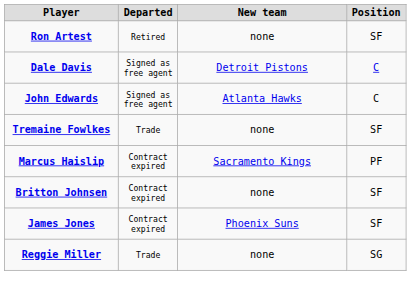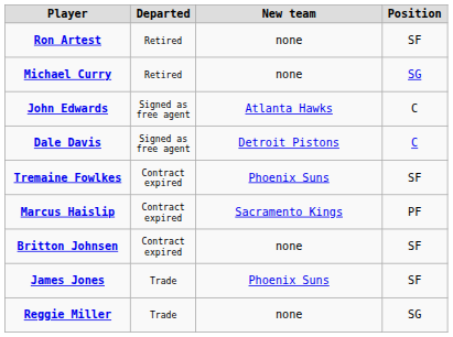+ row: Michael Curry | Retired | none | SG
rows swapped: Dale Davis <-> John Edwards
Tremaine Fowlkes | Departed: Trade -> Contract expired
Tremaine Fowlkes | New team: none -> Phoenix Suns
James Jones | Departed: Contract expired -> Trade
